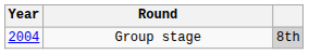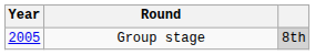Group stage | Year: 2004 -> 2005
